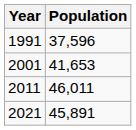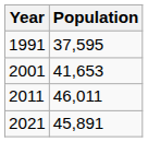1991 | Population: 37,596 -> 37,595
